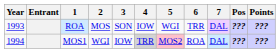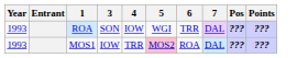- column: 2 | MOS | WGI
MOS1 | Year: 1994 -> 1993
MOS1 | 4: lightgrey background -> no background
